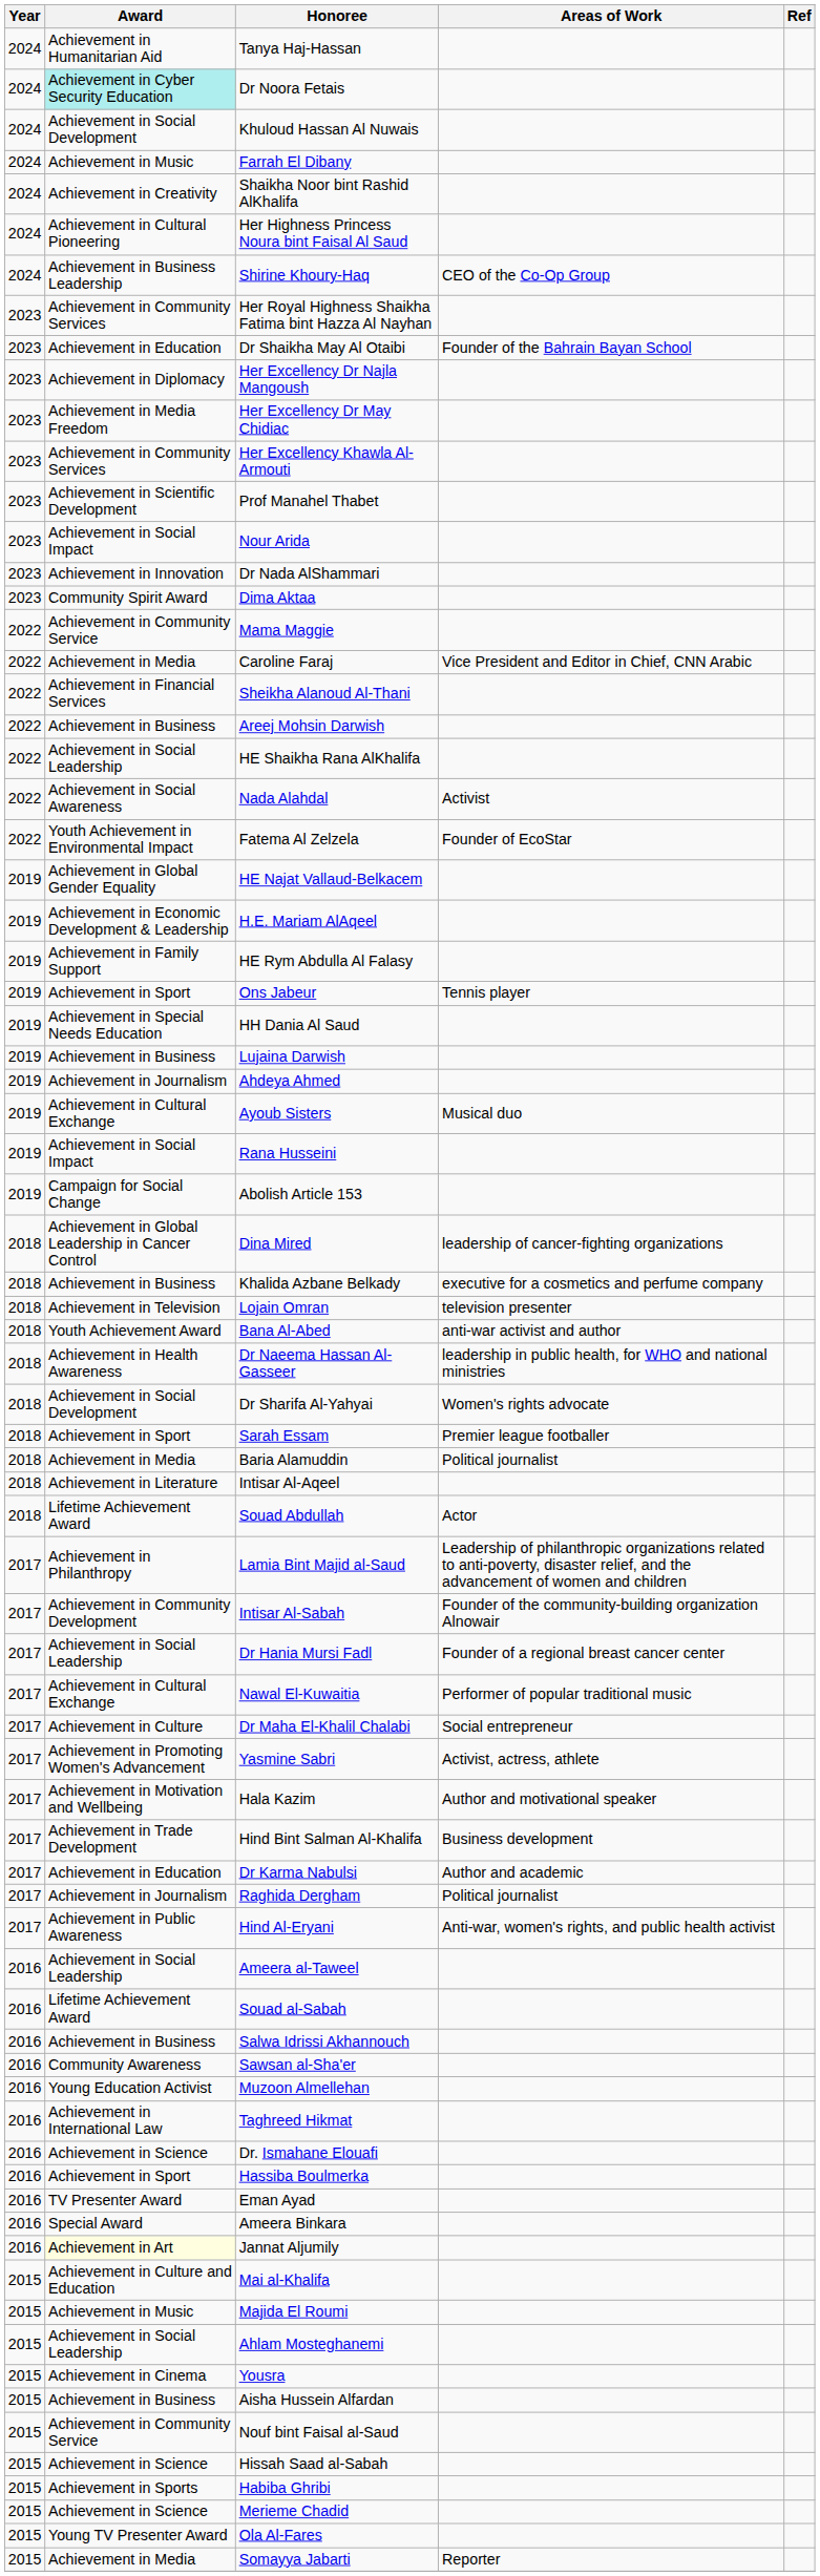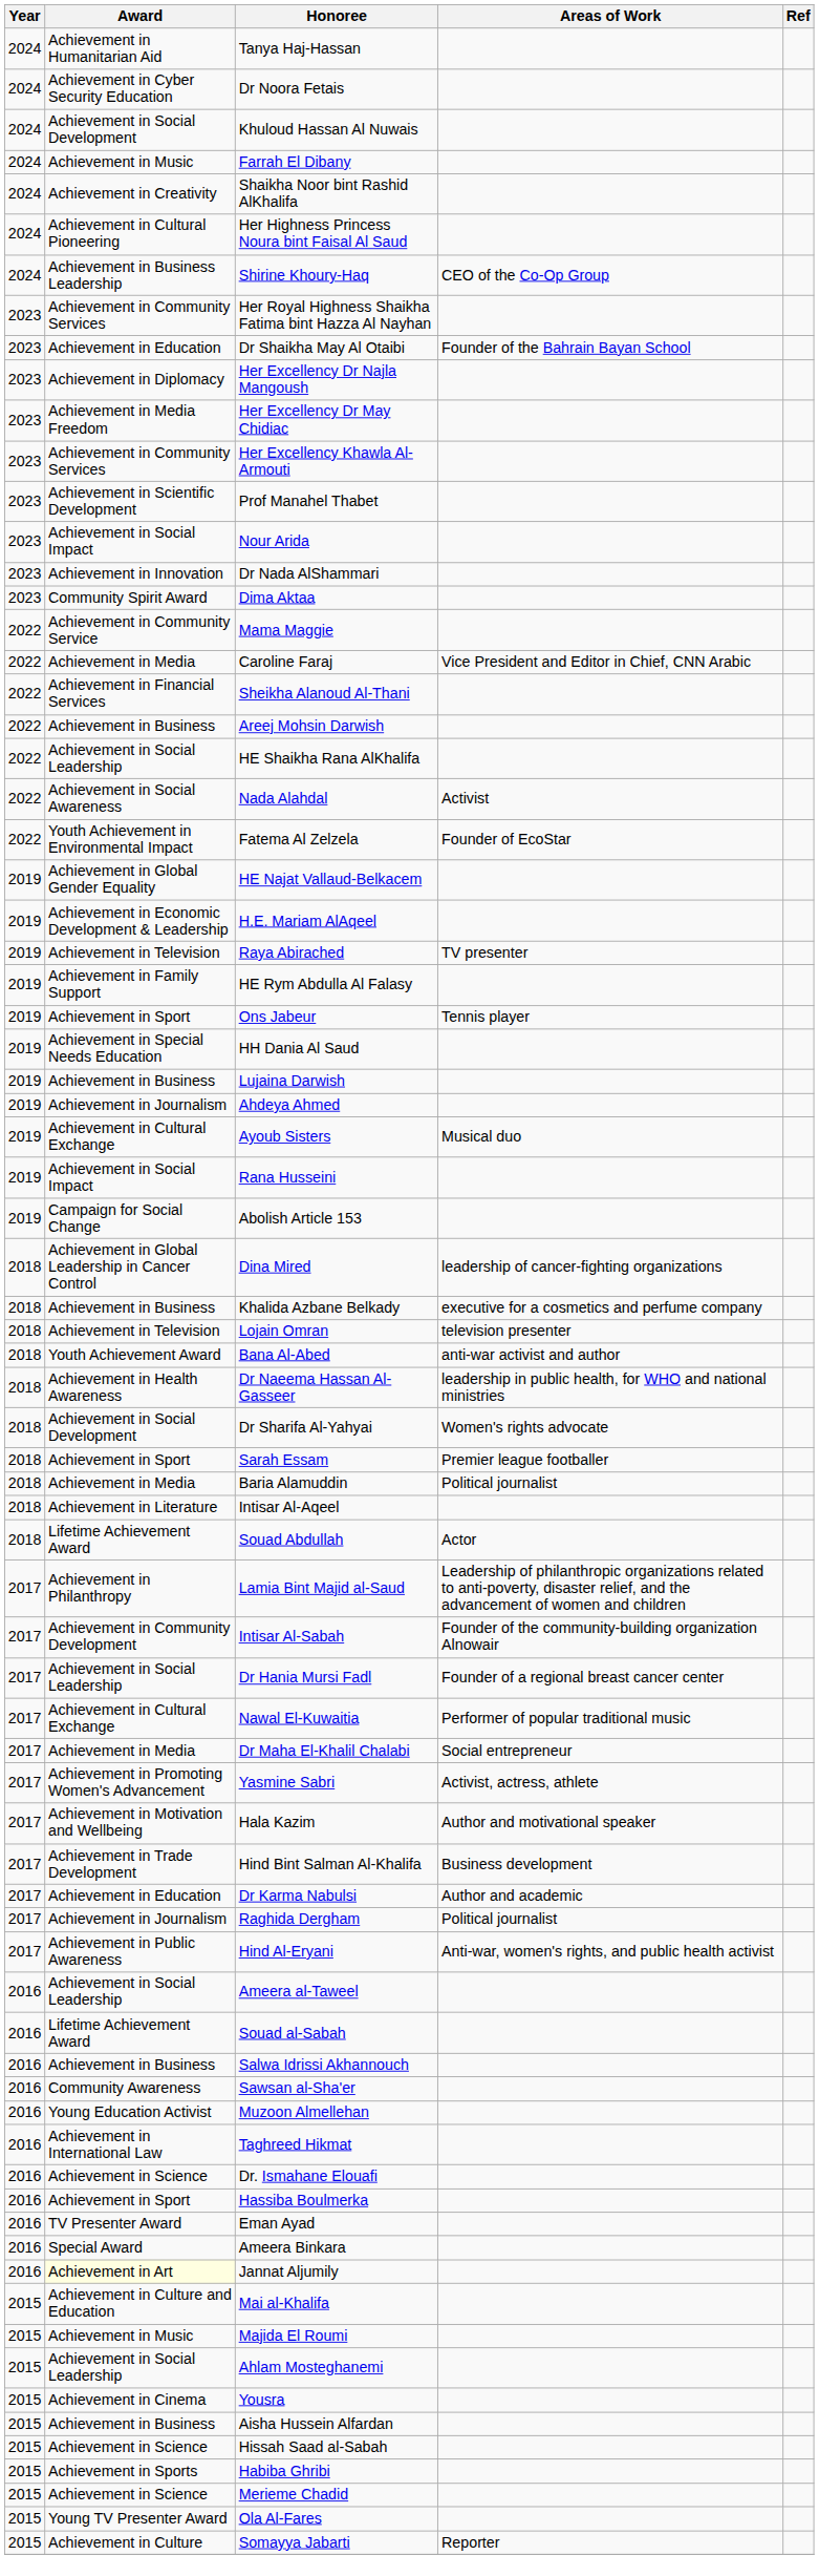Dr Noora Fetais | Award: paleturquoise background -> no background
+ row: 2019 | Achievement in Television | Raya Abirached | TV presenter
Dr Maha El-Khalil Chalabi | Award: Achievement in Culture -> Achievement in Media
- row: 2015 | Achievement in Community Service | Nouf bint Faisal al-Saud
Somayya Jabarti | Award: Achievement in Media -> Achievement in Culture
